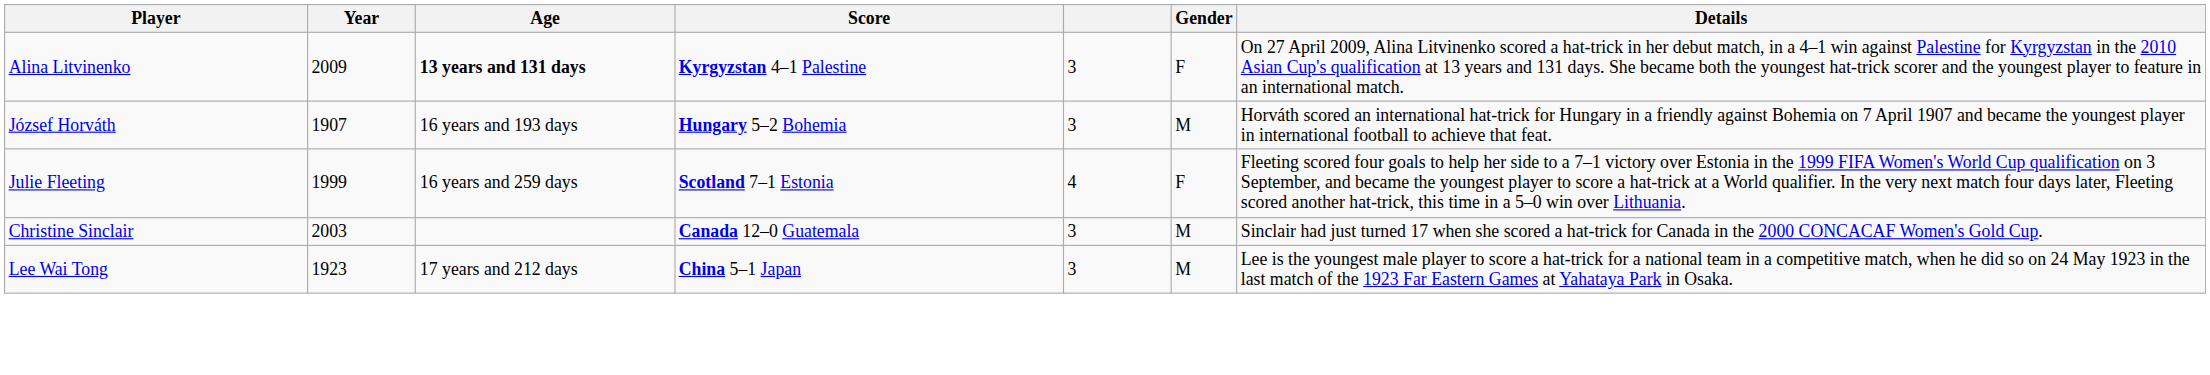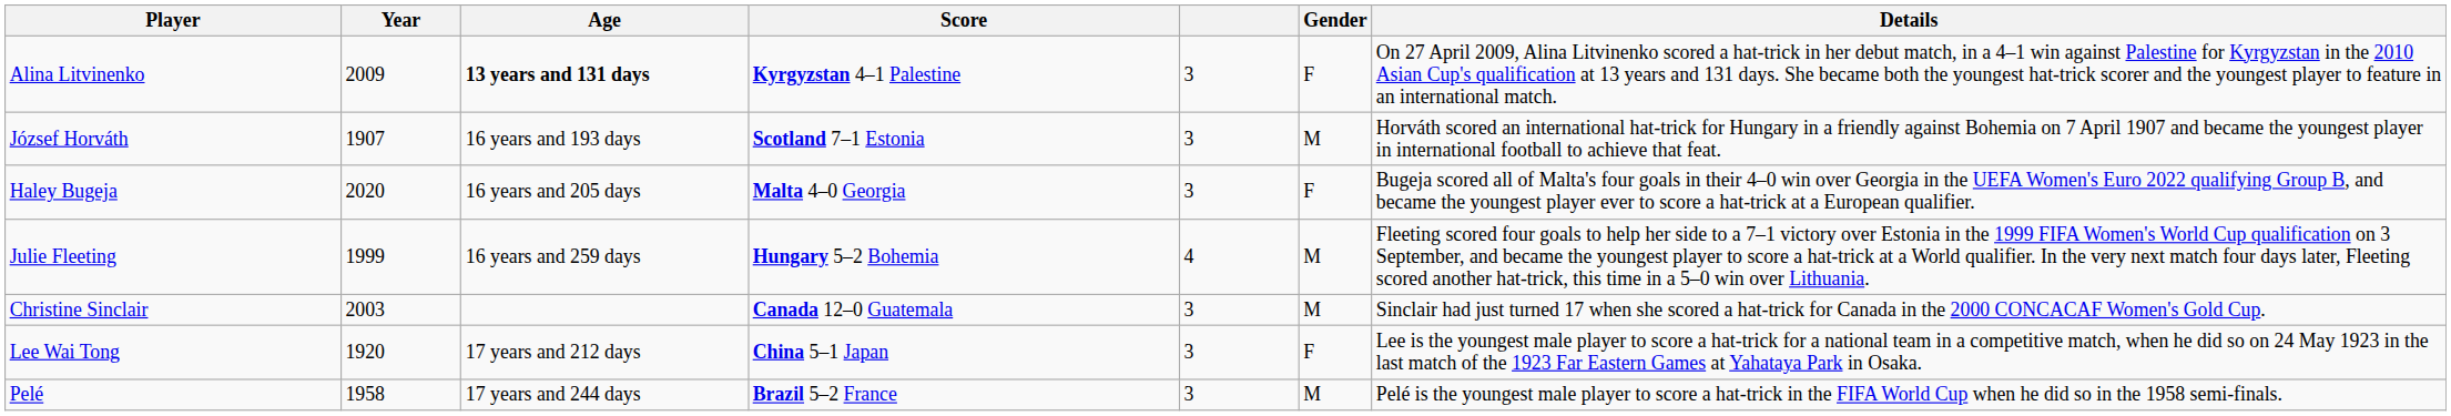József Horváth | Score: Hungary 5–2 Bohemia -> Scotland 7–1 Estonia
+ row: Haley Bugeja | 2020 | 16 years and 205 days | Malta 4–0 Georgia | 3 | F | Bugeja scored all of Malta's four goals in their 4–0 win over Georgia in the UEFA Women's Euro 2022 qualifying Group B, and became the youngest player ever to score a hat-trick at a European qualifier.
Julie Fleeting | Score: Scotland 7–1 Estonia -> Hungary 5–2 Bohemia
Julie Fleeting | Gender: F -> M
Lee Wai Tong | Year: 1923 -> 1920
Lee Wai Tong | Gender: M -> F
+ row: Pelé | 1958 | 17 years and 244 days | Brazil 5–2 France | 3 | M | Pelé is the youngest male player to score a hat-trick in the FIFA World Cup when he did so in the 1958 semi-finals.
